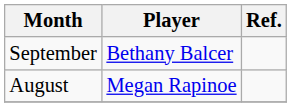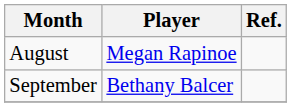rows swapped: August <-> September
